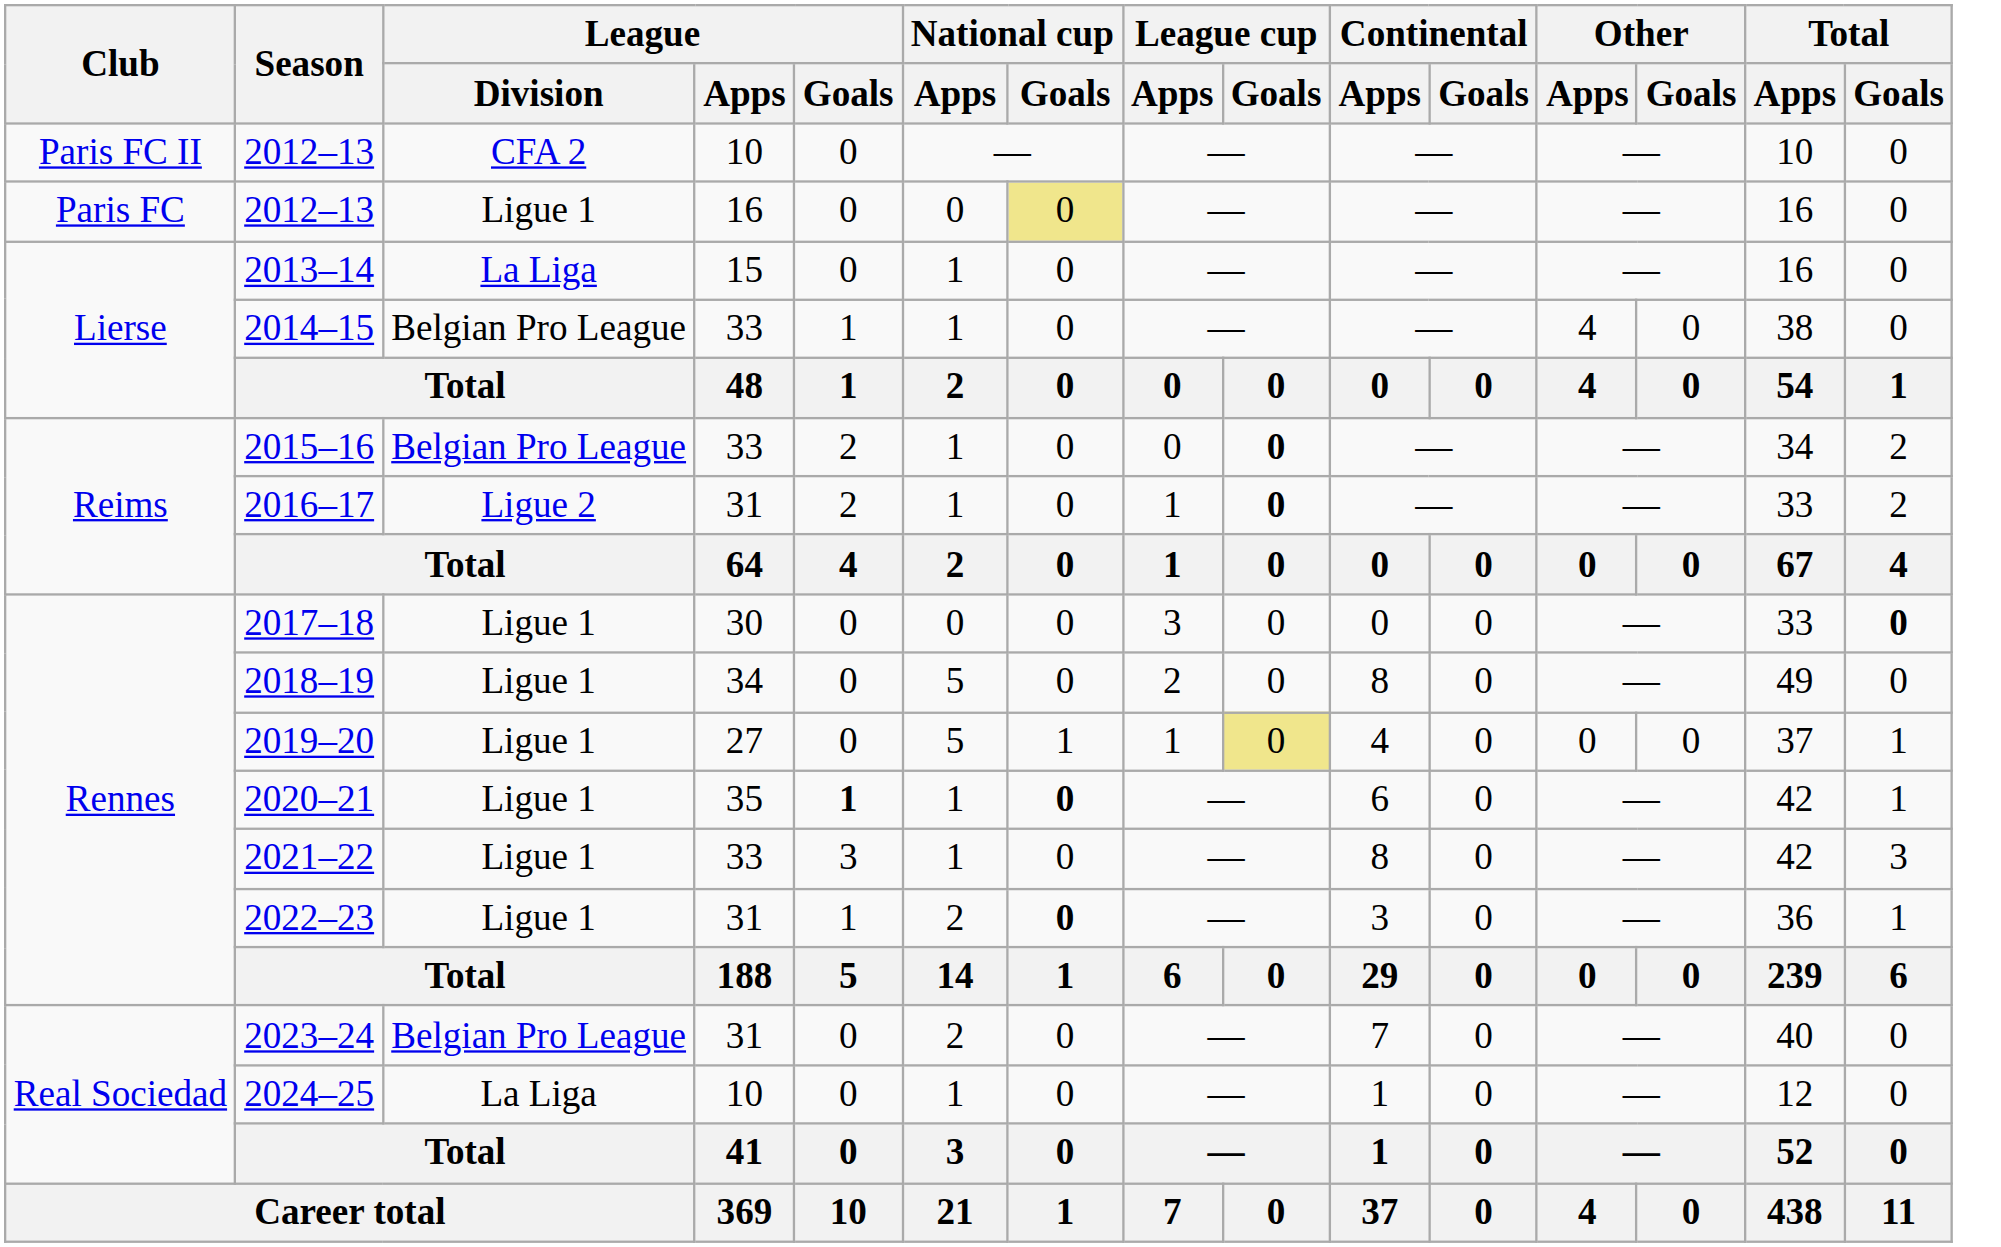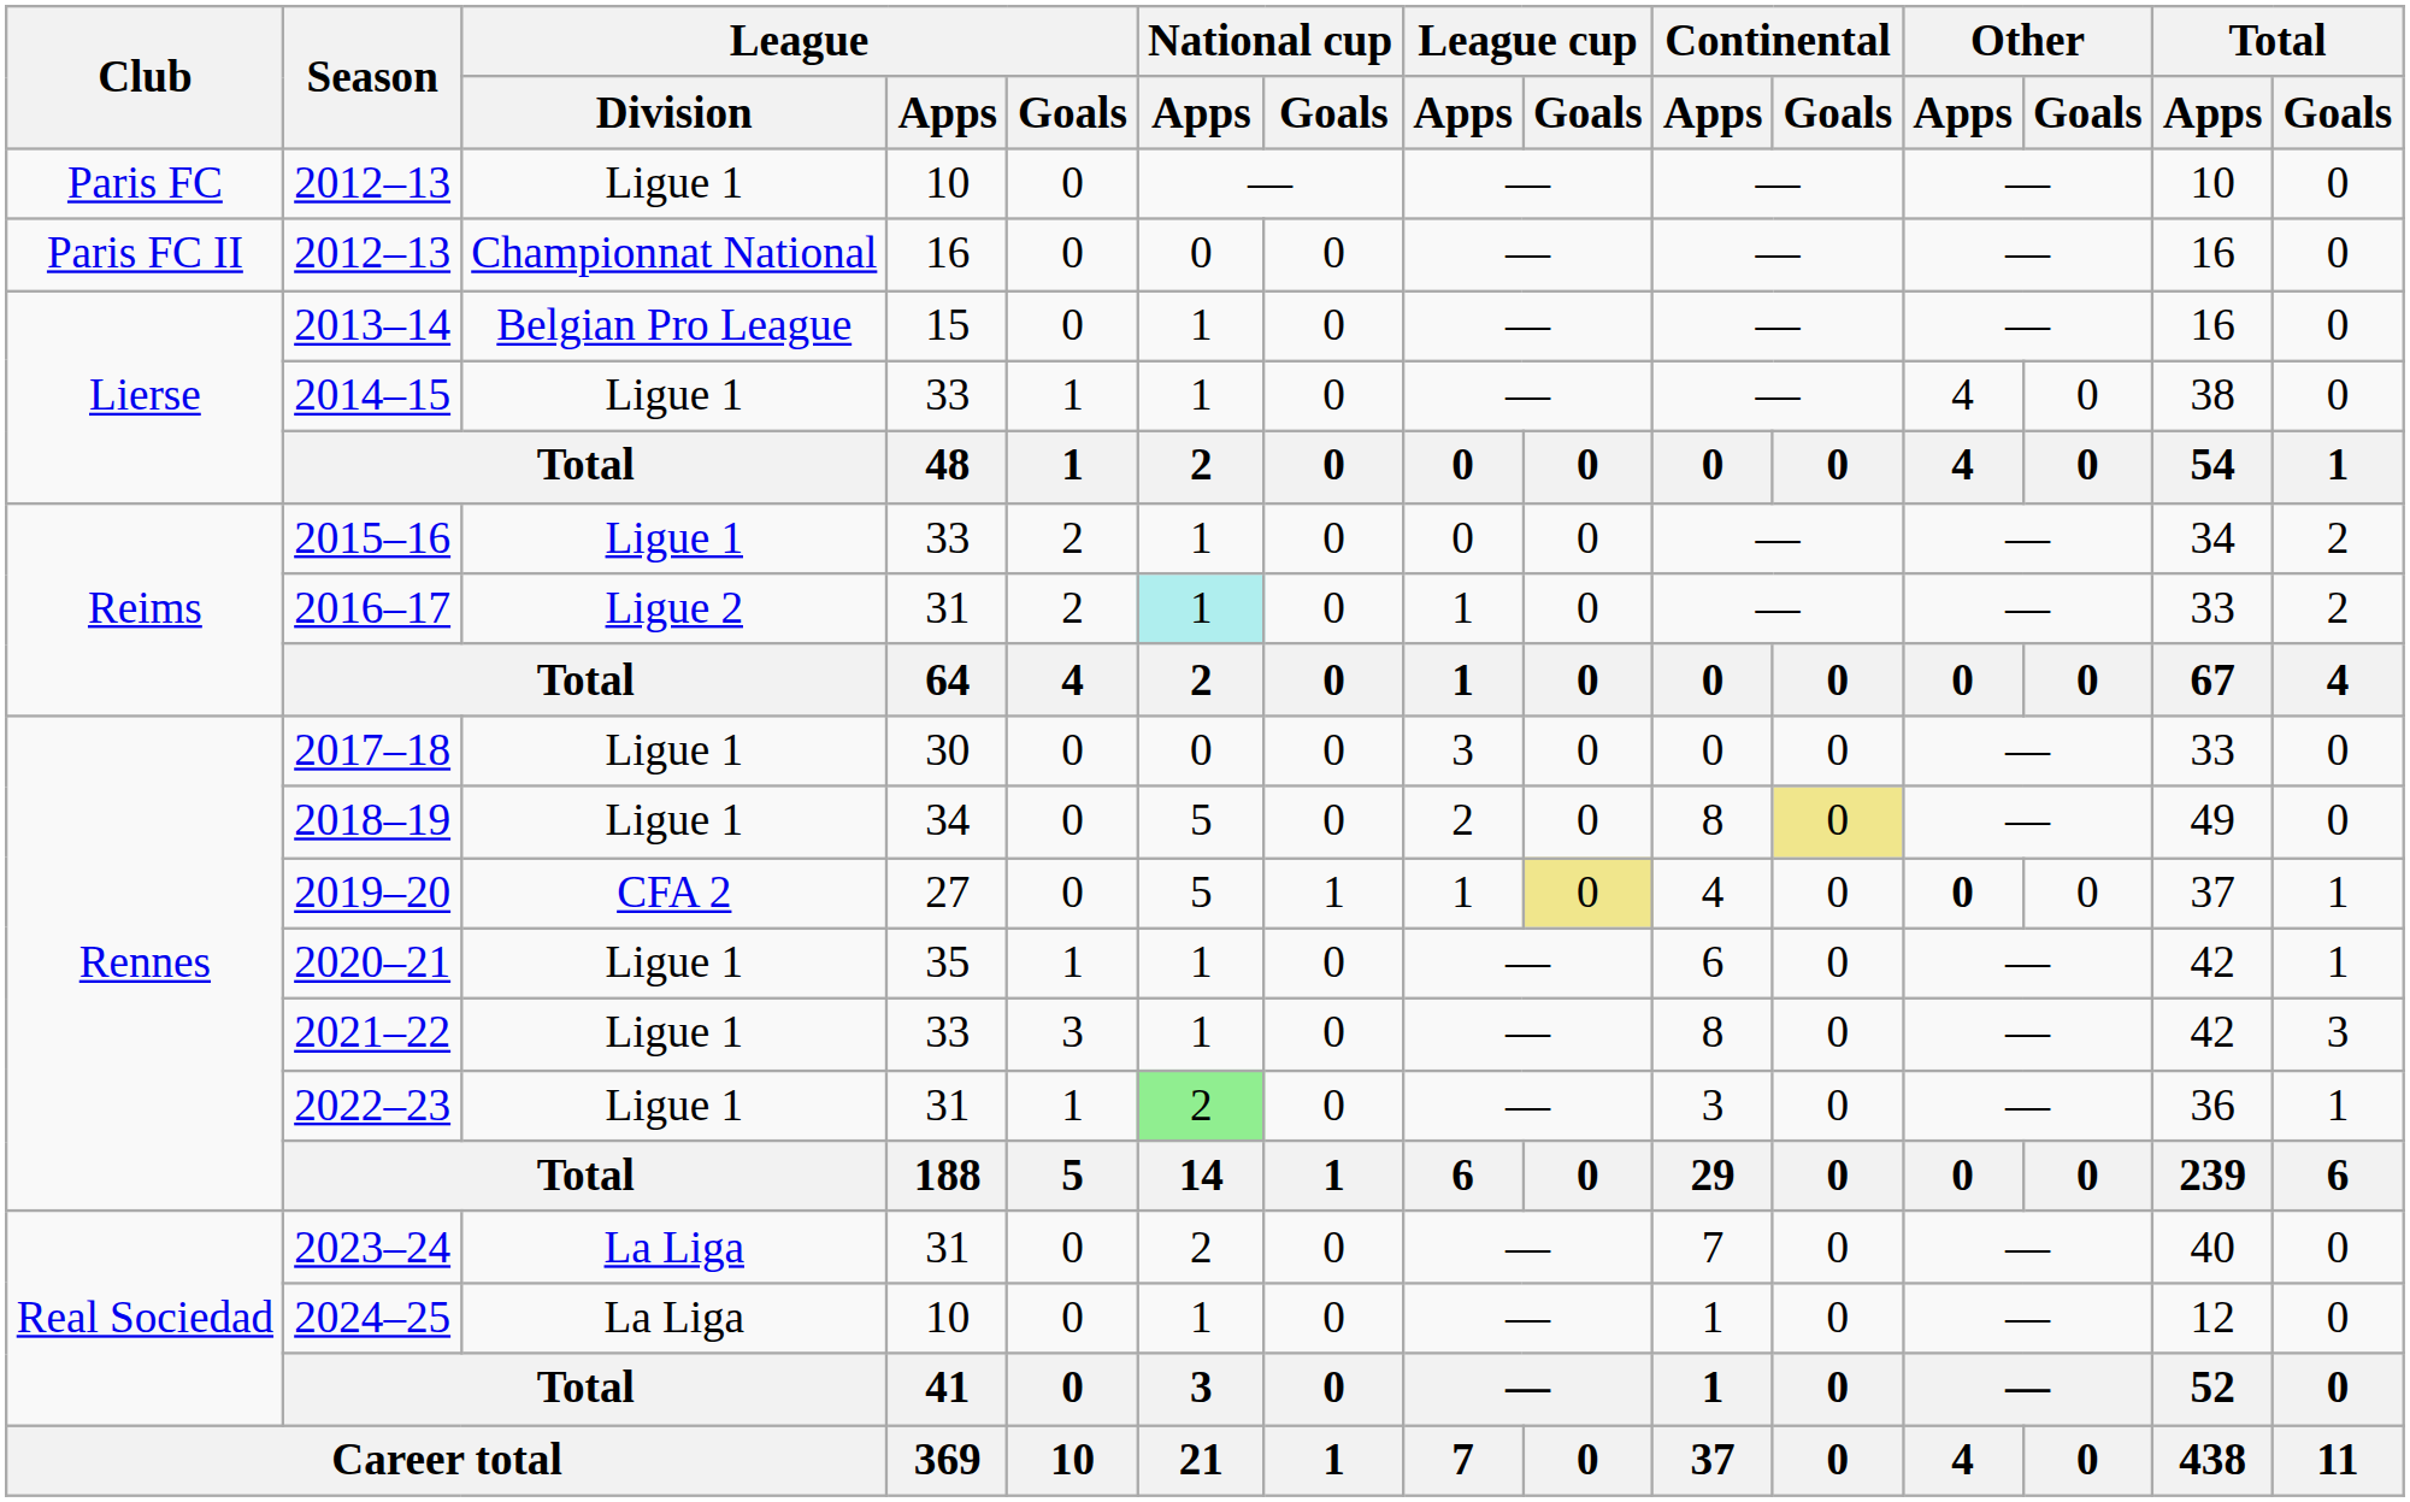2012–13 / 10 | Club: Paris FC II -> Paris FC
2012–13 / 10 | League / Division: CFA 2 -> Ligue 1
2012–13 / 16 | Club: Paris FC -> Paris FC II
2012–13 / 16 | League / Division: Ligue 1 -> Championnat National
2012–13 / 16 | National cup / Goals: khaki background -> no background
2013–14 | League / Division: La Liga -> Belgian Pro League
2014–15 | League / Division: Belgian Pro League -> Ligue 1
2015–16 | League / Division: Belgian Pro League -> Ligue 1
2015–16 | League cup / Goals: bold -> normal
2016–17 | National cup / Apps: no background -> paleturquoise background
2016–17 | League cup / Goals: bold -> normal
2017–18 | Total / Goals: bold -> normal
2018–19 | Continental / Goals: no background -> khaki background
2019–20 | League / Division: Ligue 1 -> CFA 2
2019–20 | Other / Apps: normal -> bold
2020–21 | League / Goals: bold -> normal
2020–21 | National cup / Goals: bold -> normal
2022–23 | National cup / Apps: no background -> lightgreen background
2022–23 | National cup / Goals: bold -> normal
2023–24 | League / Division: Belgian Pro League -> La Liga
